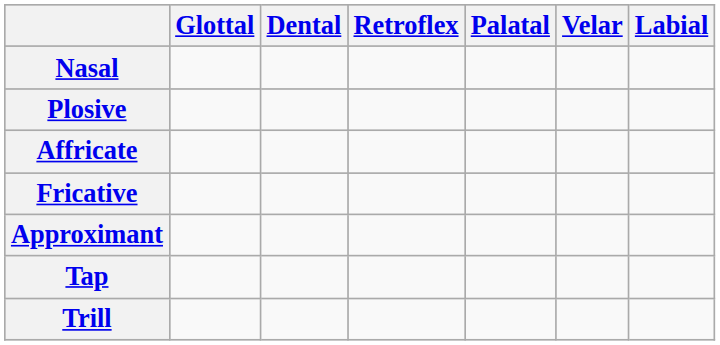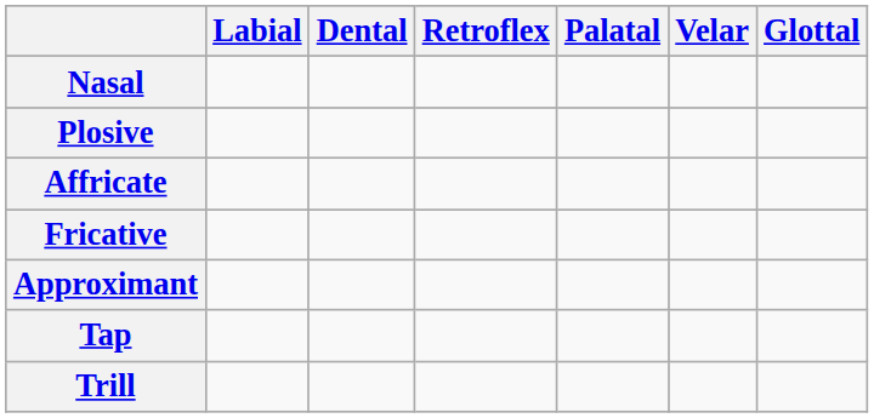columns swapped: Labial <-> Glottal
